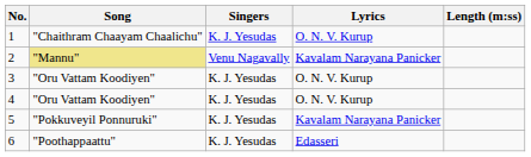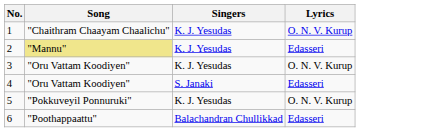- column: Length (m:ss)
2 | Singers: Venu Nagavally -> K. J. Yesudas
2 | Lyrics: Kavalam Narayana Panicker -> Edasseri
4 | Singers: K. J. Yesudas -> S. Janaki
4 | Lyrics: O. N. V. Kurup -> Edasseri
5 | Lyrics: Kavalam Narayana Panicker -> O. N. V. Kurup
6 | Singers: K. J. Yesudas -> Balachandran Chullikkad
